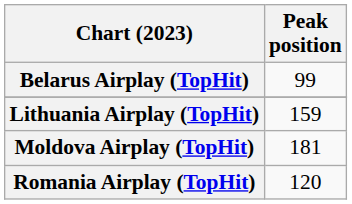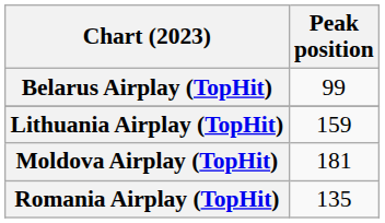Romania Airplay (TopHit) | Peak position: 120 -> 135
